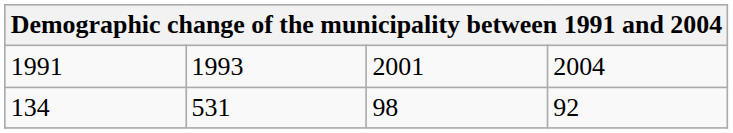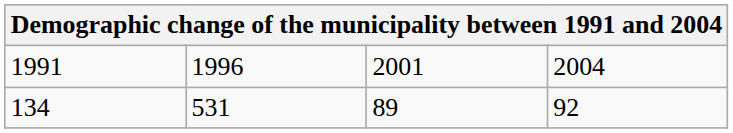1991 | column 2: 1993 -> 1996
134 | column 3: 98 -> 89
